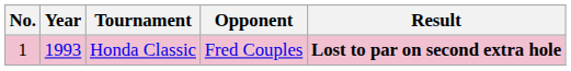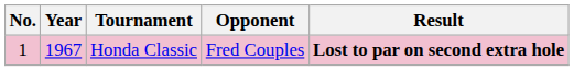Honda Classic | Year: 1993 -> 1967
